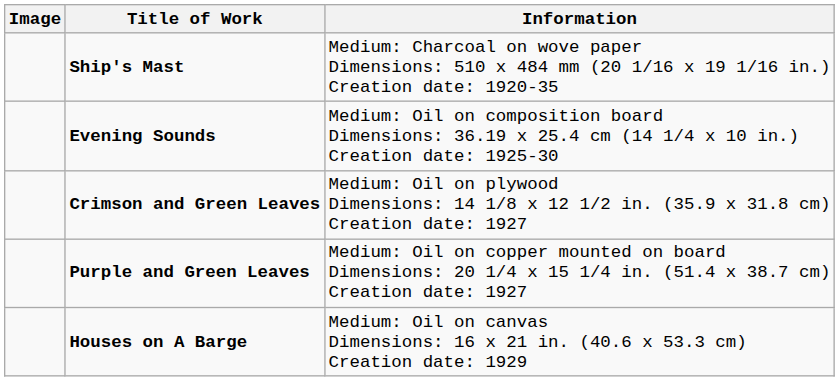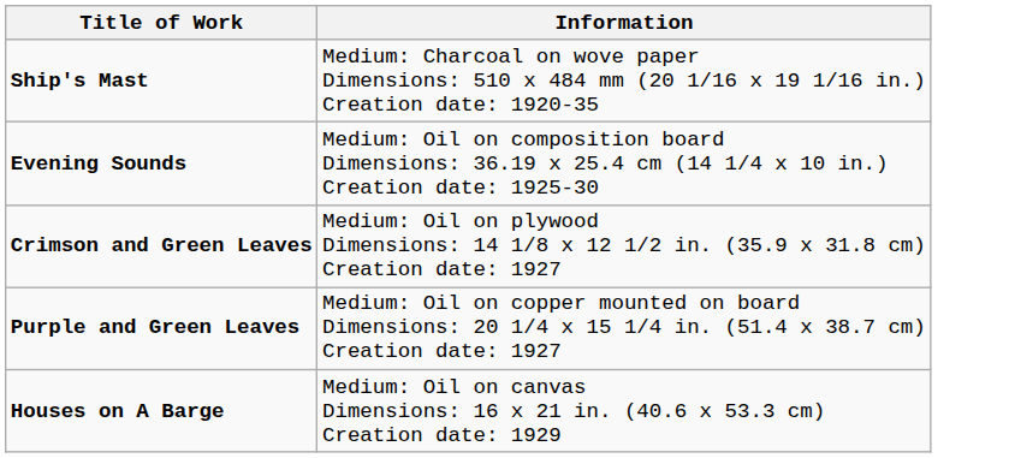- column: Image
